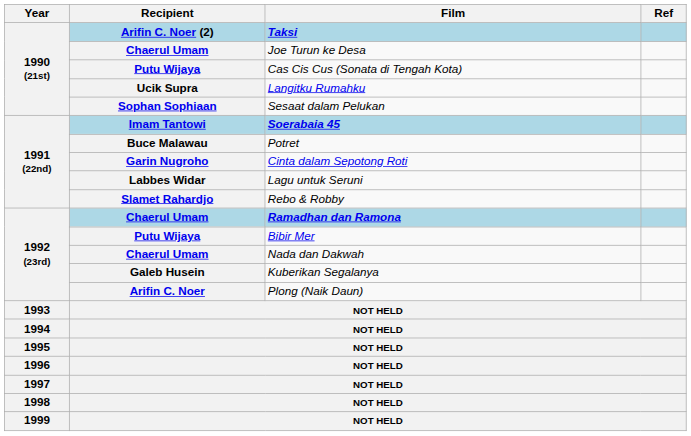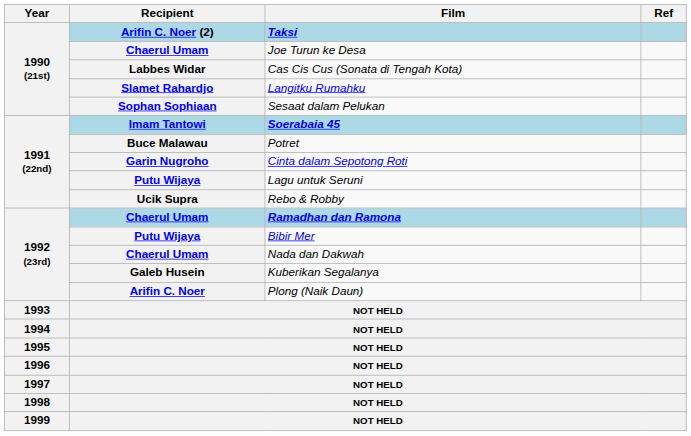Cas Cis Cus (Sonata di Tengah Kota) | Recipient: Putu Wijaya -> Labbes Widar
Langitku Rumahku | Recipient: Ucik Supra -> Slamet Rahardjo
Lagu untuk Seruni | Recipient: Labbes Widar -> Putu Wijaya
Rebo & Robby | Recipient: Slamet Rahardjo -> Ucik Supra
